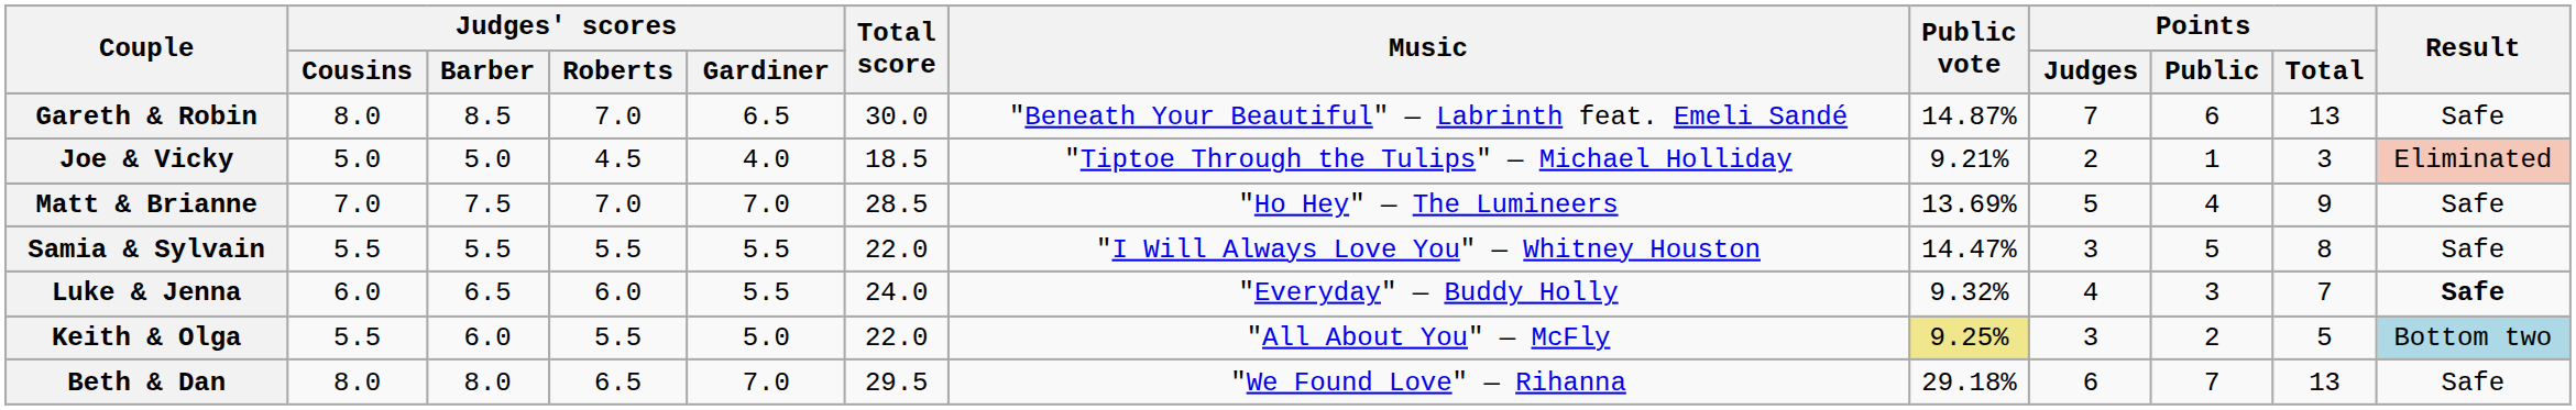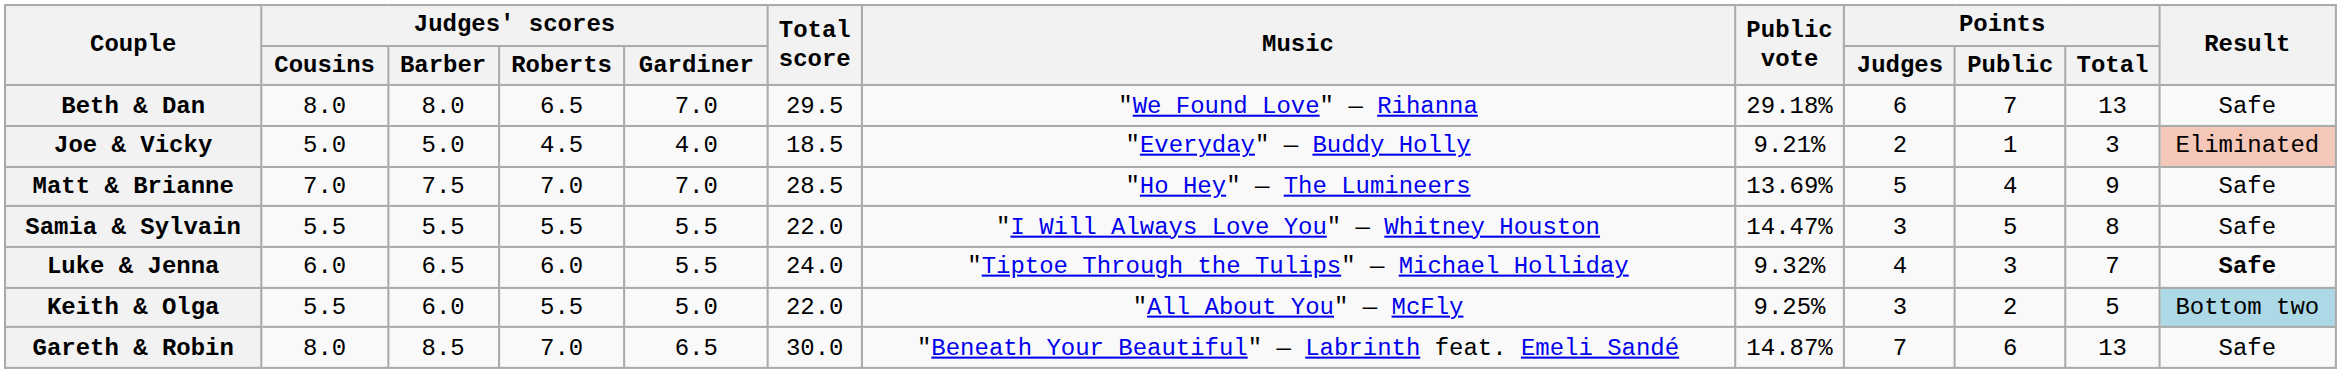rows swapped: Gareth & Robin <-> Beth & Dan
Joe & Vicky | Music: "Tiptoe Through the Tulips" — Michael Holliday -> "Everyday" — Buddy Holly
Luke & Jenna | Music: "Everyday" — Buddy Holly -> "Tiptoe Through the Tulips" — Michael Holliday
Keith & Olga | Public vote: khaki background -> no background
